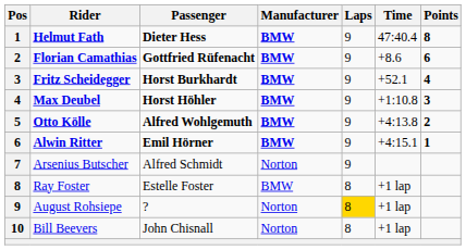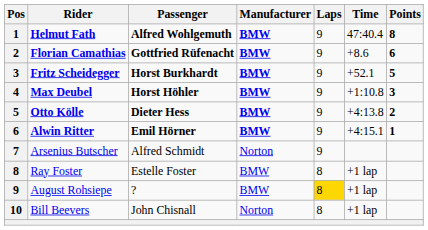Helmut Fath | Passenger: Dieter Hess -> Alfred Wohlgemuth
Fritz Scheidegger | Points: 4 -> 5
Otto Kölle | Passenger: Alfred Wohlgemuth -> Dieter Hess
August Rohsiepe | Manufacturer: Norton -> BMW
